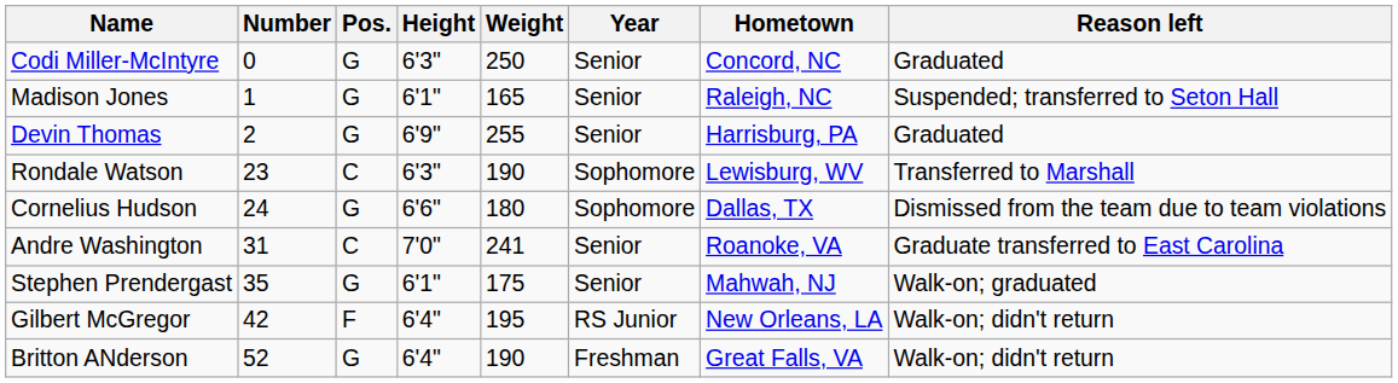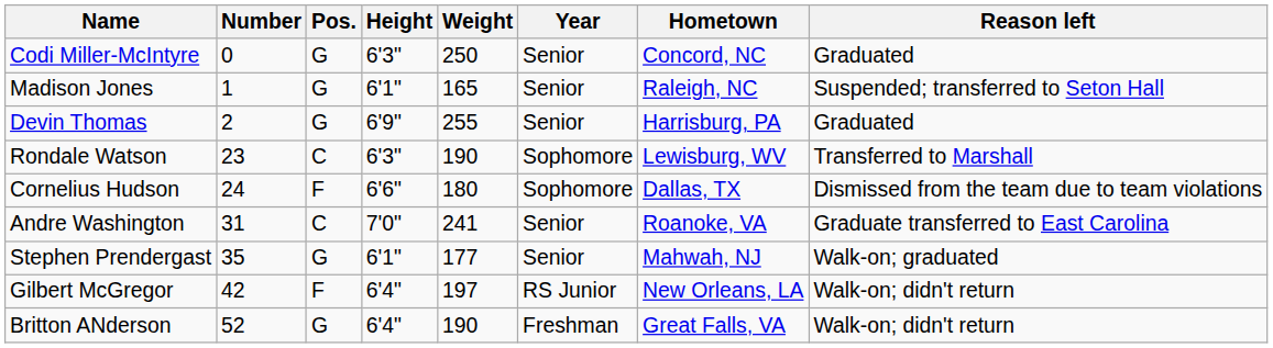Cornelius Hudson | Pos.: G -> F
Stephen Prendergast | Weight: 175 -> 177
Gilbert McGregor | Weight: 195 -> 197
